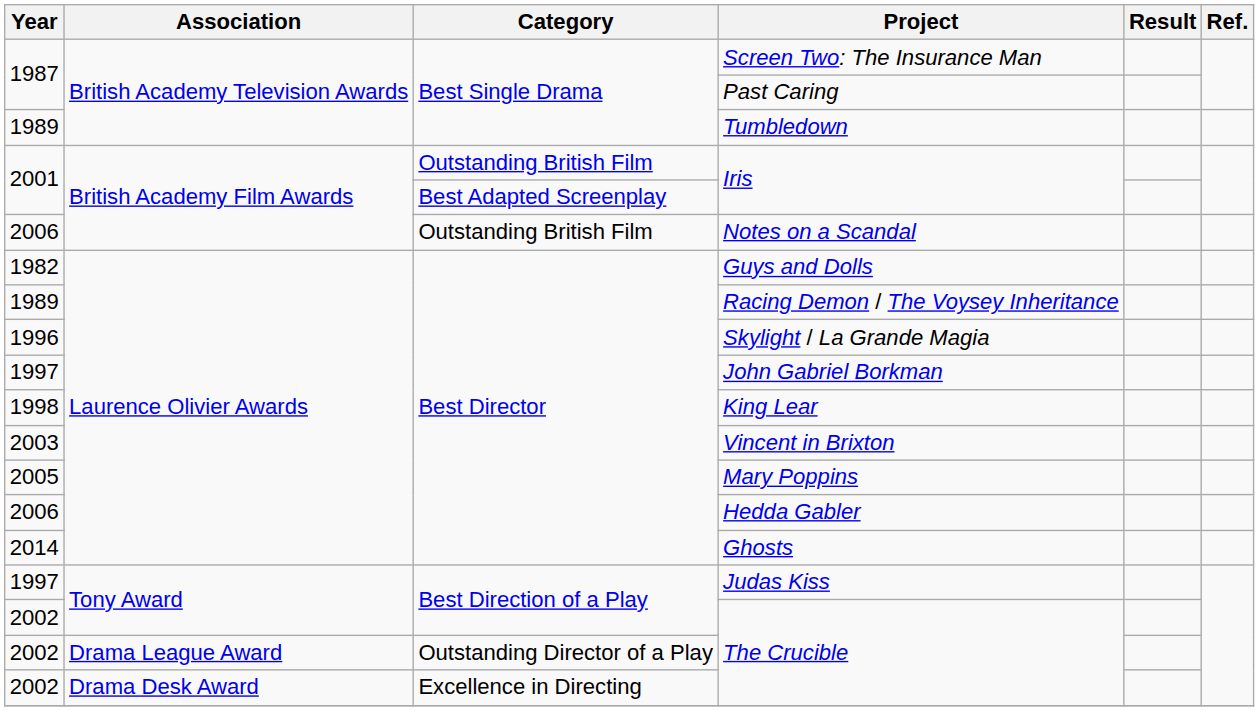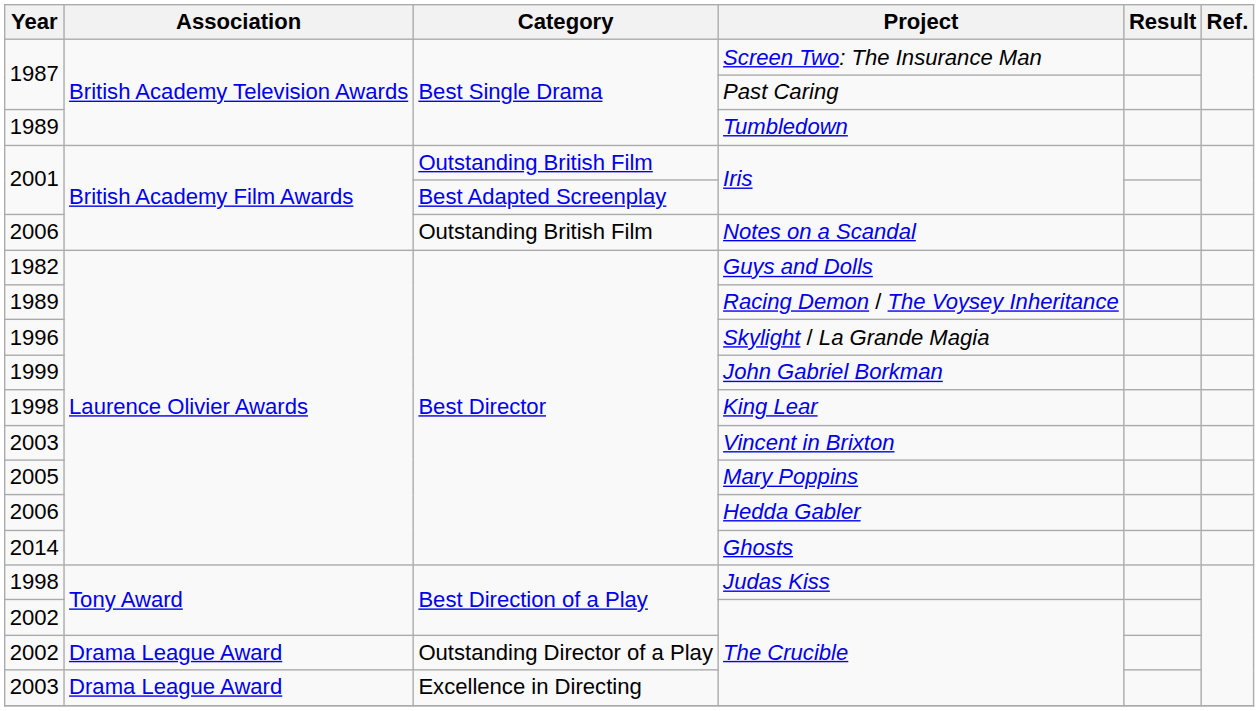John Gabriel Borkman | Year: 1997 -> 1999
Judas Kiss | Year: 1997 -> 1998
Excellence in Directing | Year: 2002 -> 2003
Excellence in Directing | Association: Drama Desk Award -> Drama League Award
